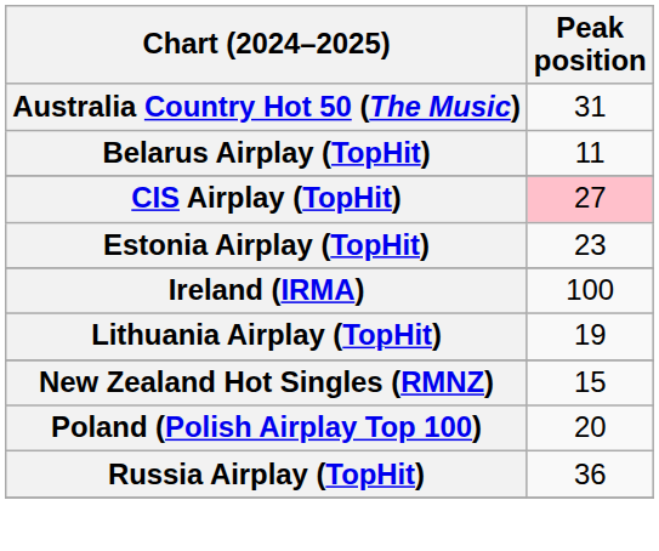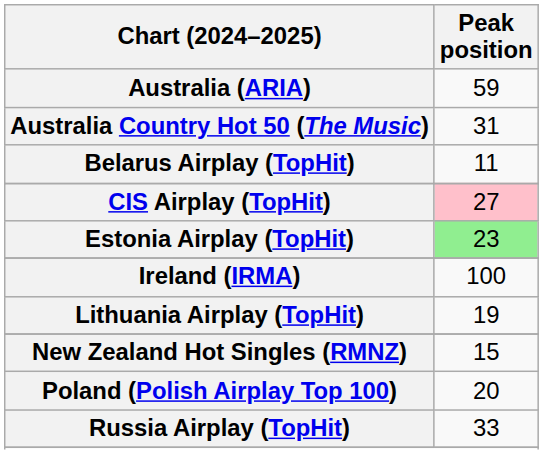+ row: Australia (ARIA) | 59
Estonia Airplay (TopHit) | Peak position: no background -> lightgreen background
Russia Airplay (TopHit) | Peak position: 36 -> 33
